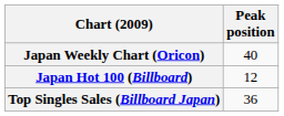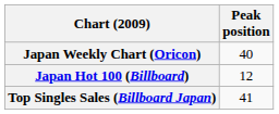Top Singles Sales (Billboard Japan) | Peak position: 36 -> 41
